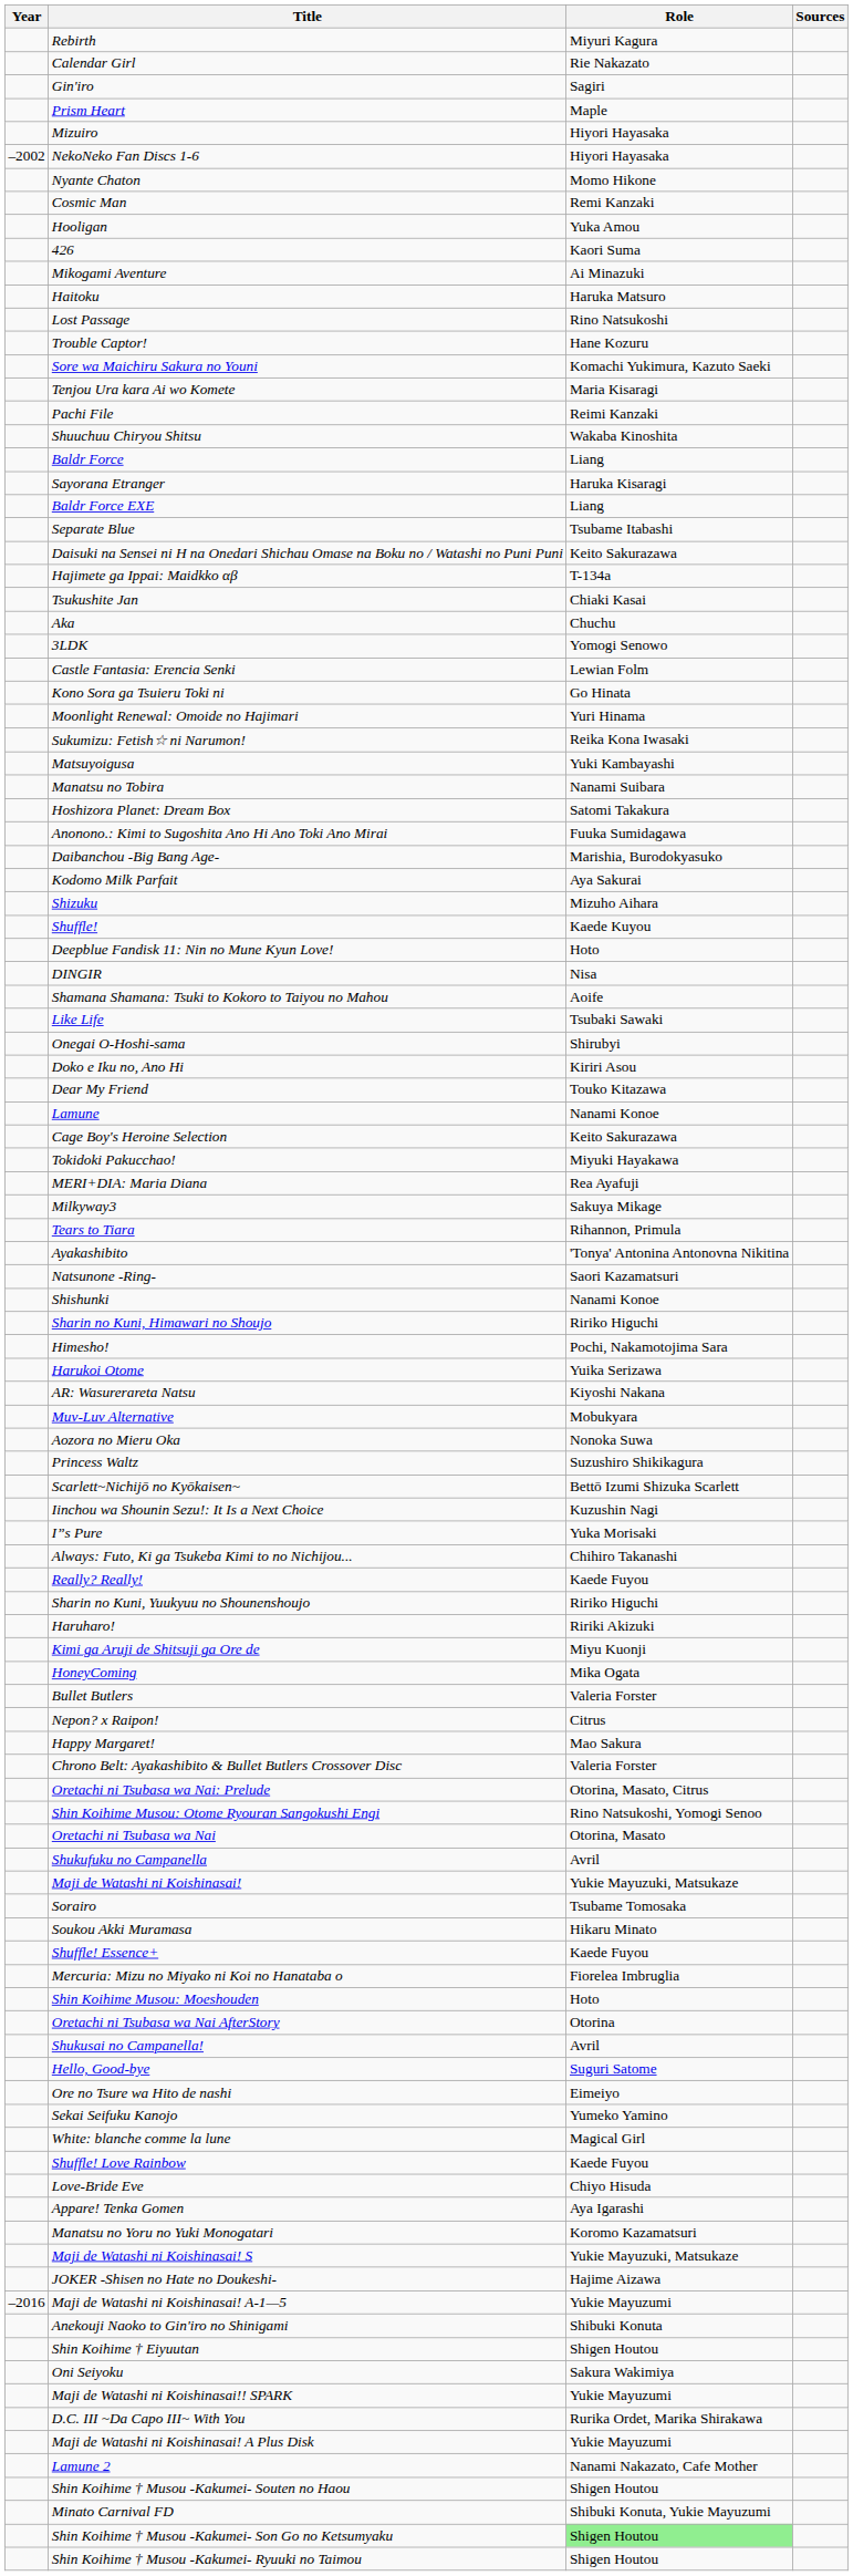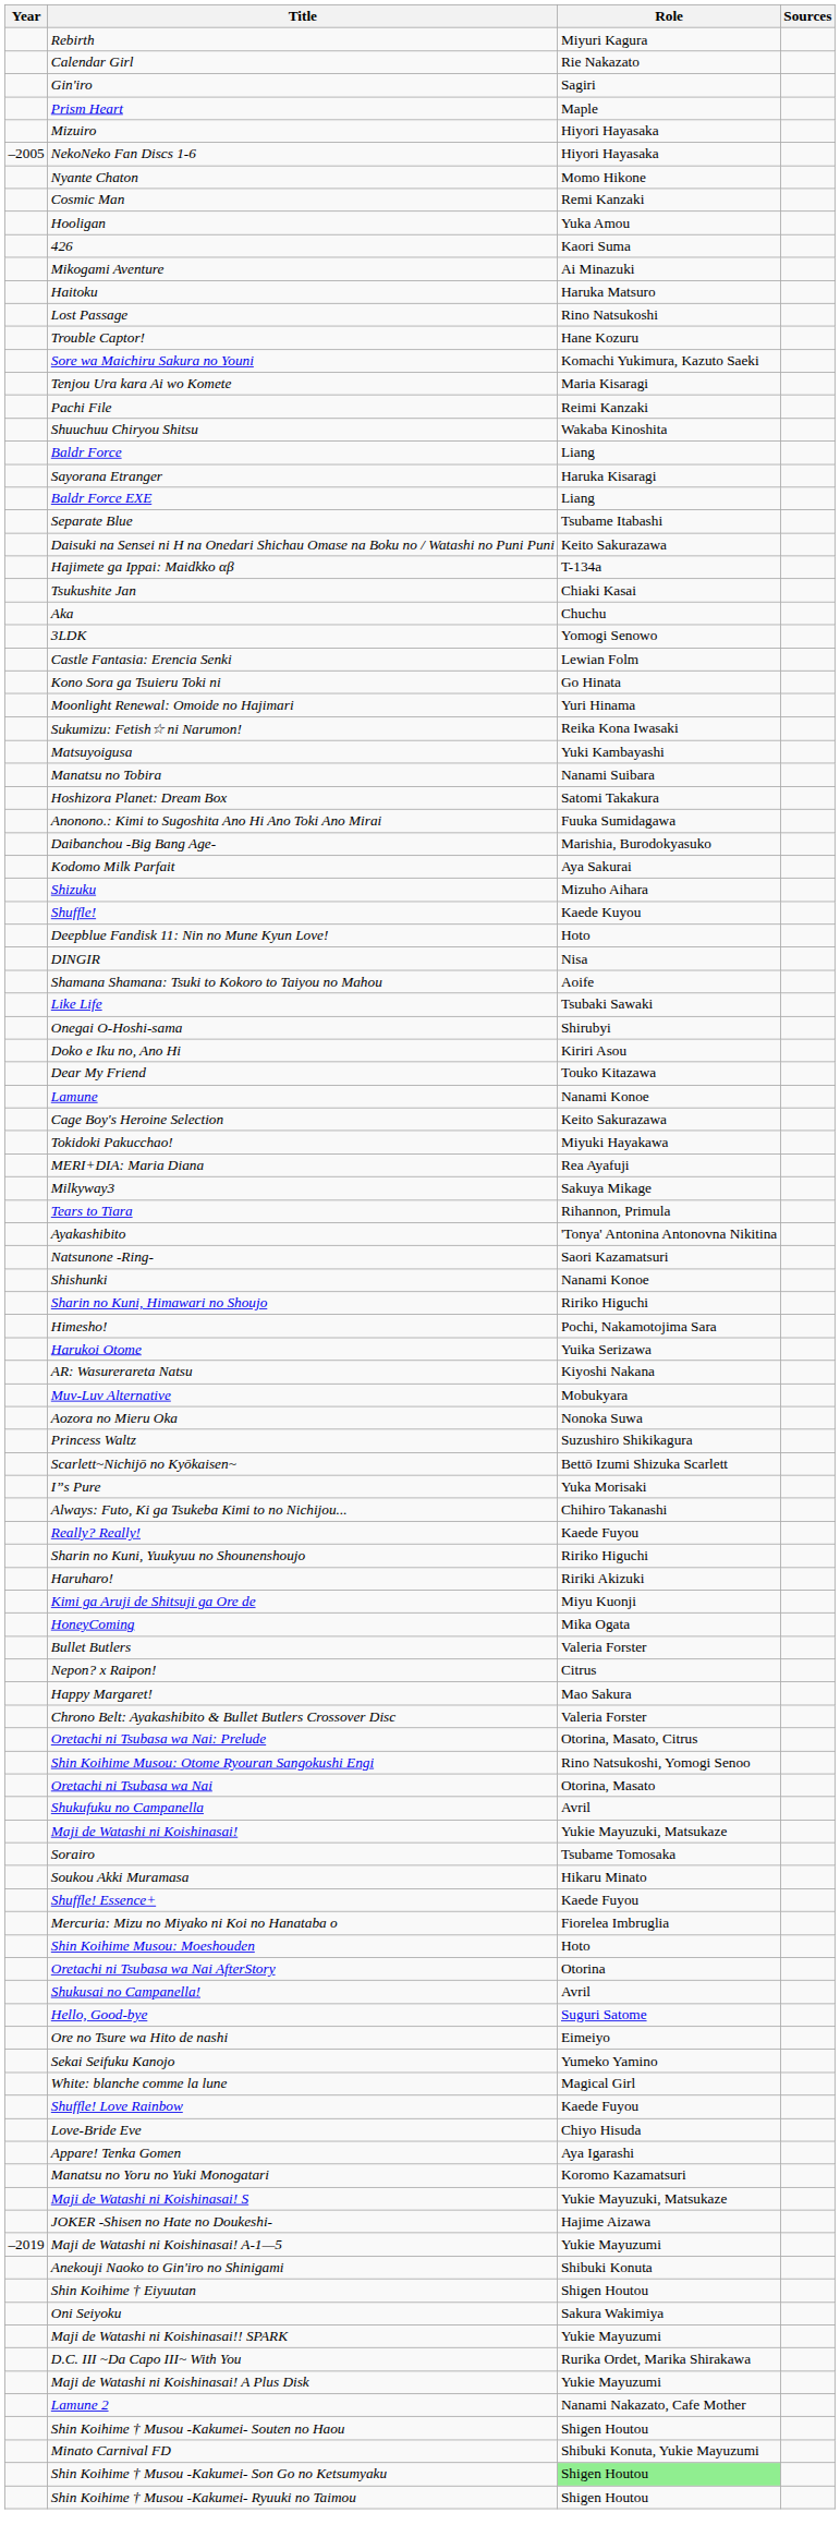NekoNeko Fan Discs 1-6 | Year: –2002 -> –2005
- row: Iinchou wa Shounin Sezu!: It Is a Next Choice | Kuzushin Nagi
Maji de Watashi ni Koishinasai! A-1—5 | Year: –2016 -> –2019
